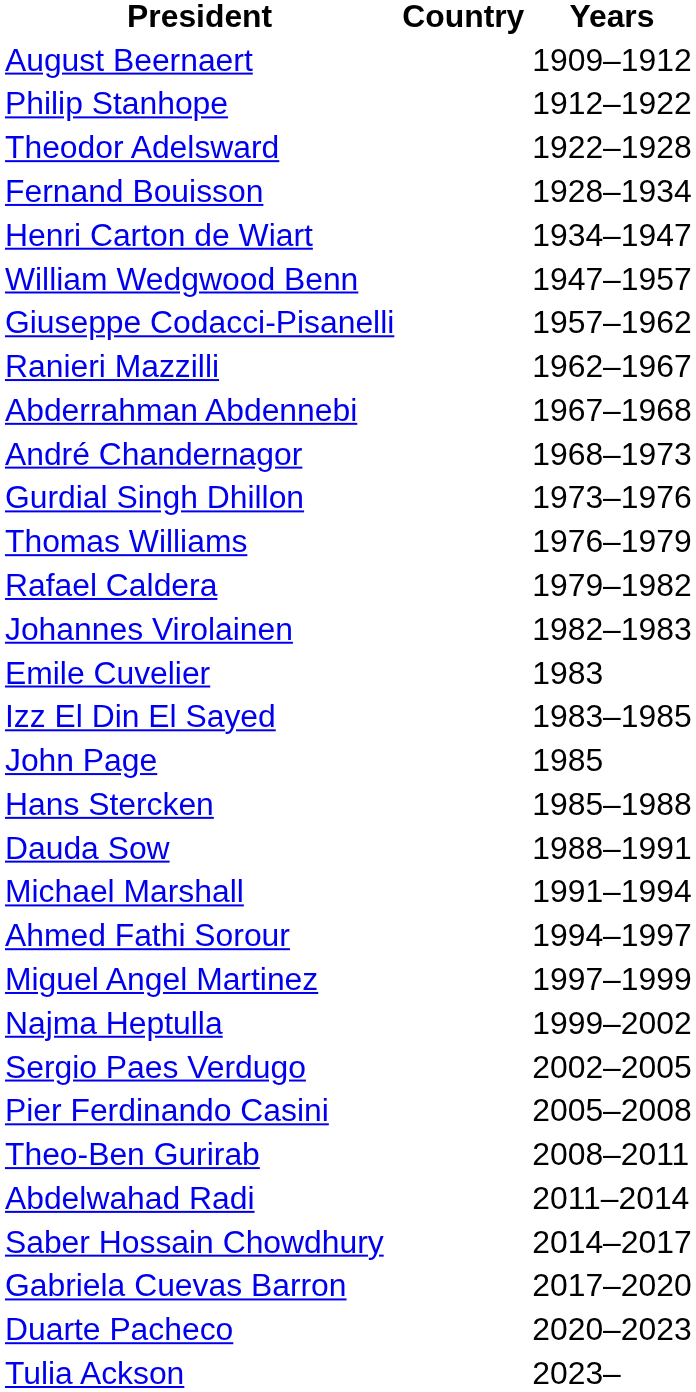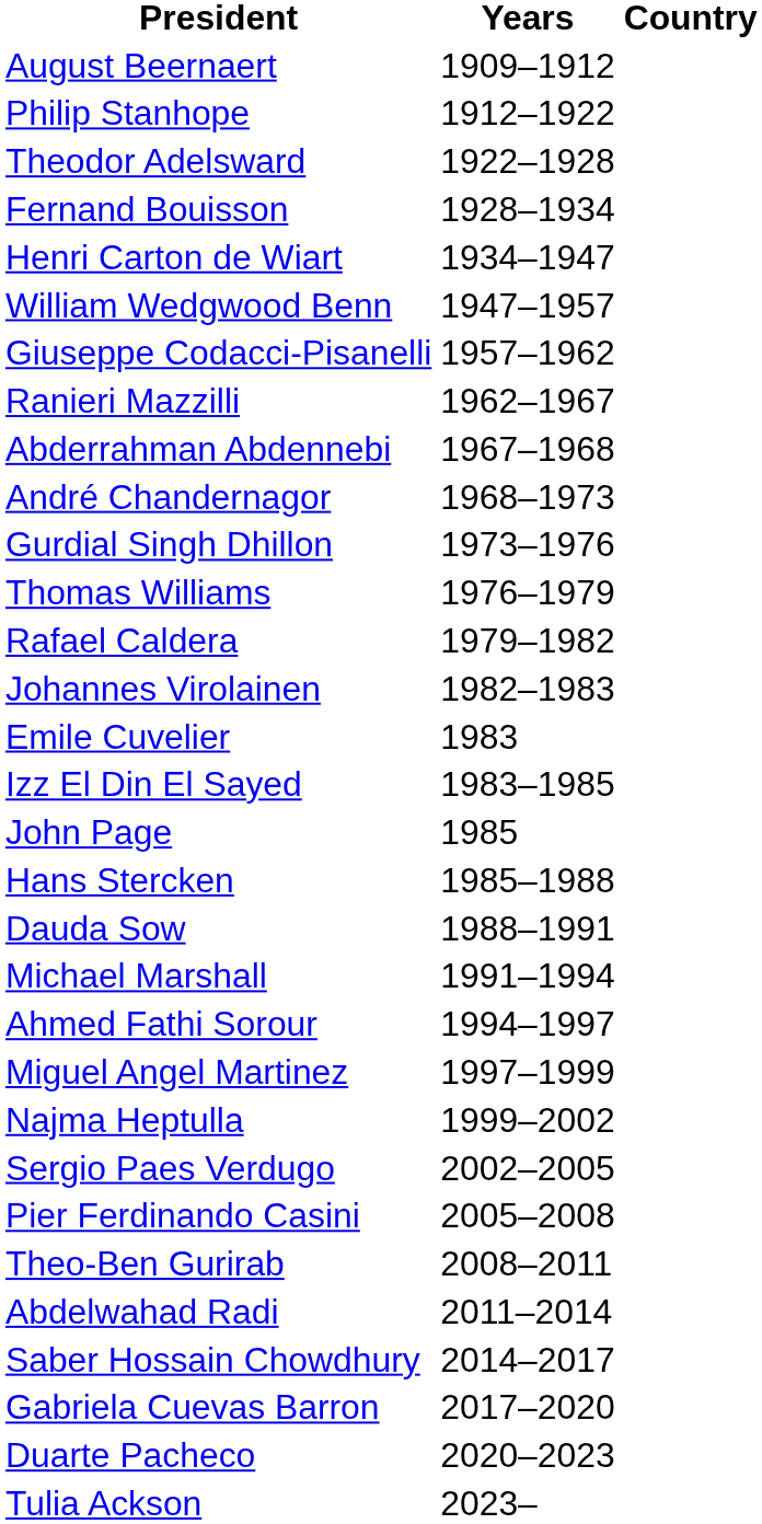columns swapped: Years <-> Country
